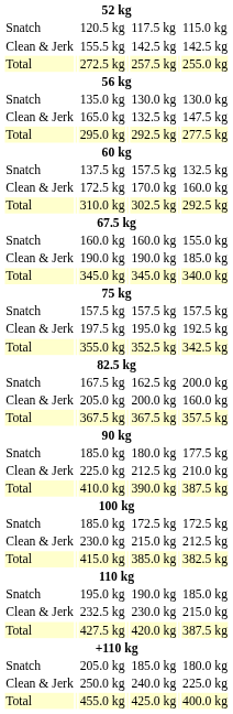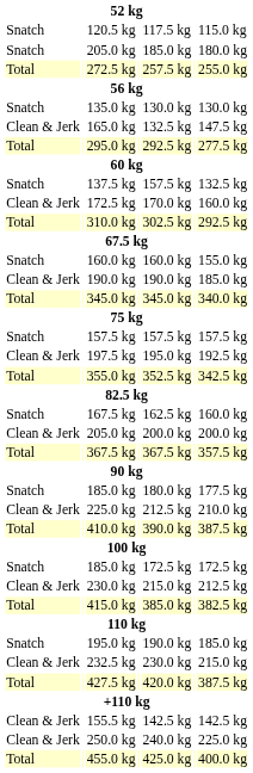rows swapped: 155.5 kg <-> Snatch / 205.0 kg
167.5 kg | column 7: 200.0 kg -> 160.0 kg
Clean & Jerk / 205.0 kg | column 7: 160.0 kg -> 200.0 kg
